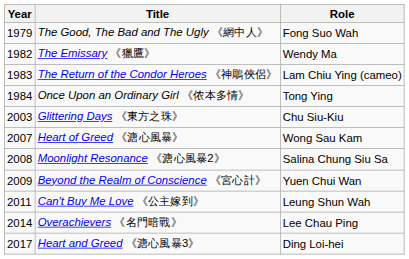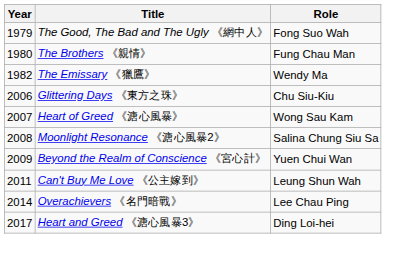+ row: 1980 | The Brothers 《親情》 | Fung Chau Man
- row: 1983 | The Return of the Condor Heroes 《神鵰俠侶》 | Lam Chiu Ying (cameo)
- row: 1984 | Once Upon an Ordinary Girl 《侬本多情》 | Tong Ying
Glittering Days 《東方之珠》 | Year: 2003 -> 2006
